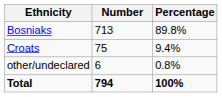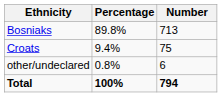columns swapped: Number <-> Percentage
